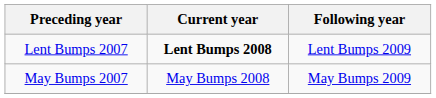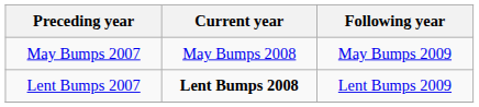rows swapped: Lent Bumps 2007 <-> May Bumps 2007
